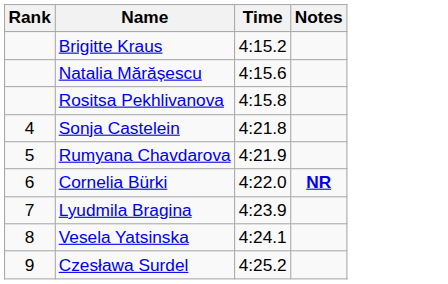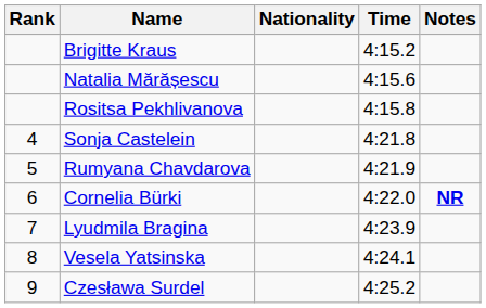+ column: Nationality
